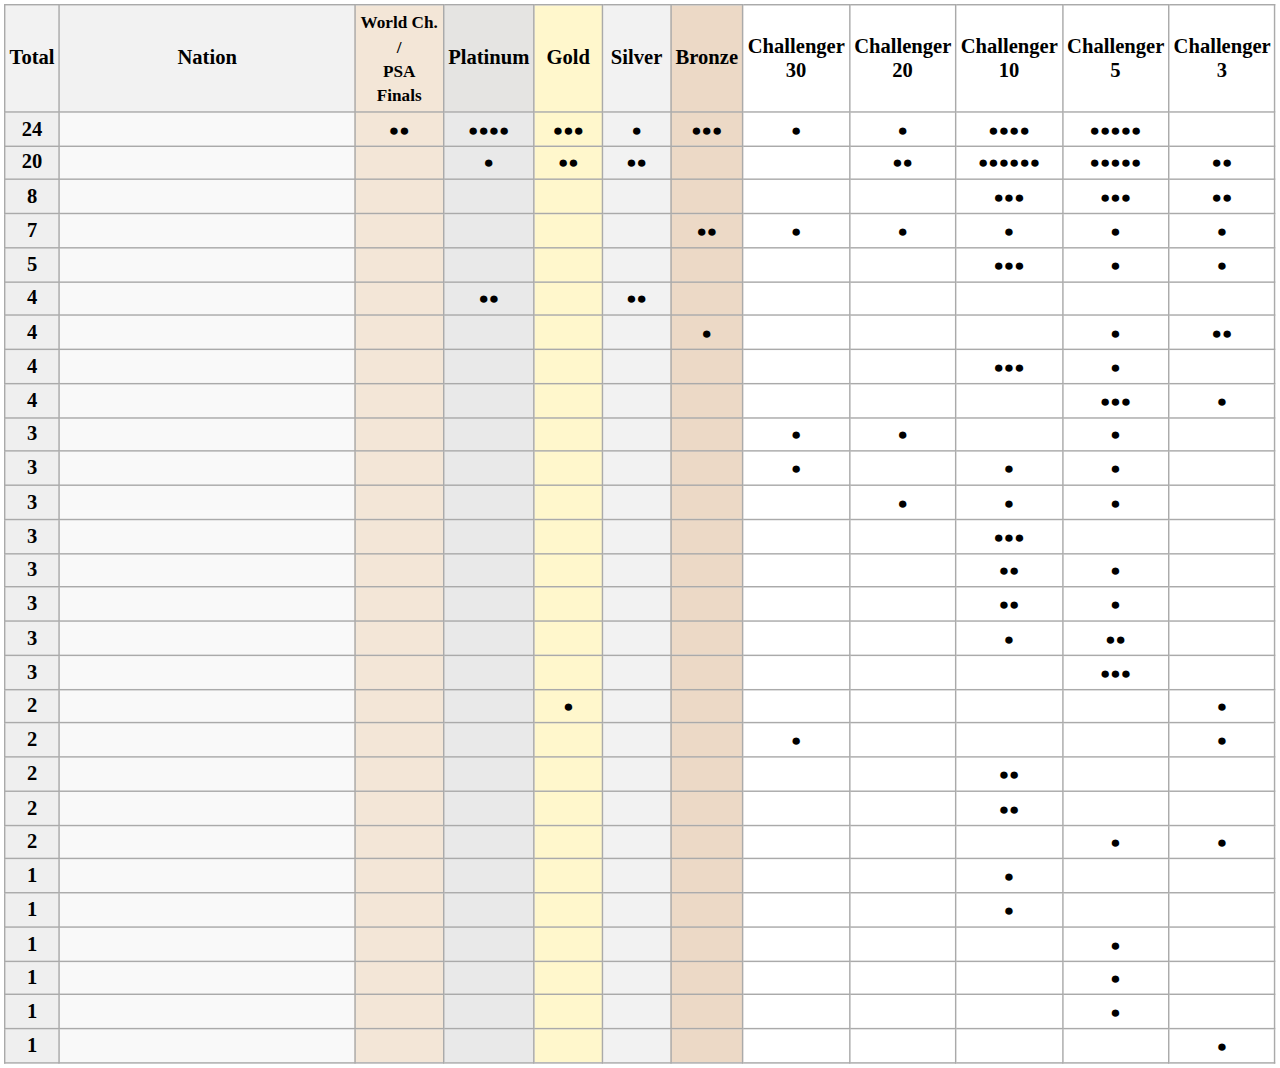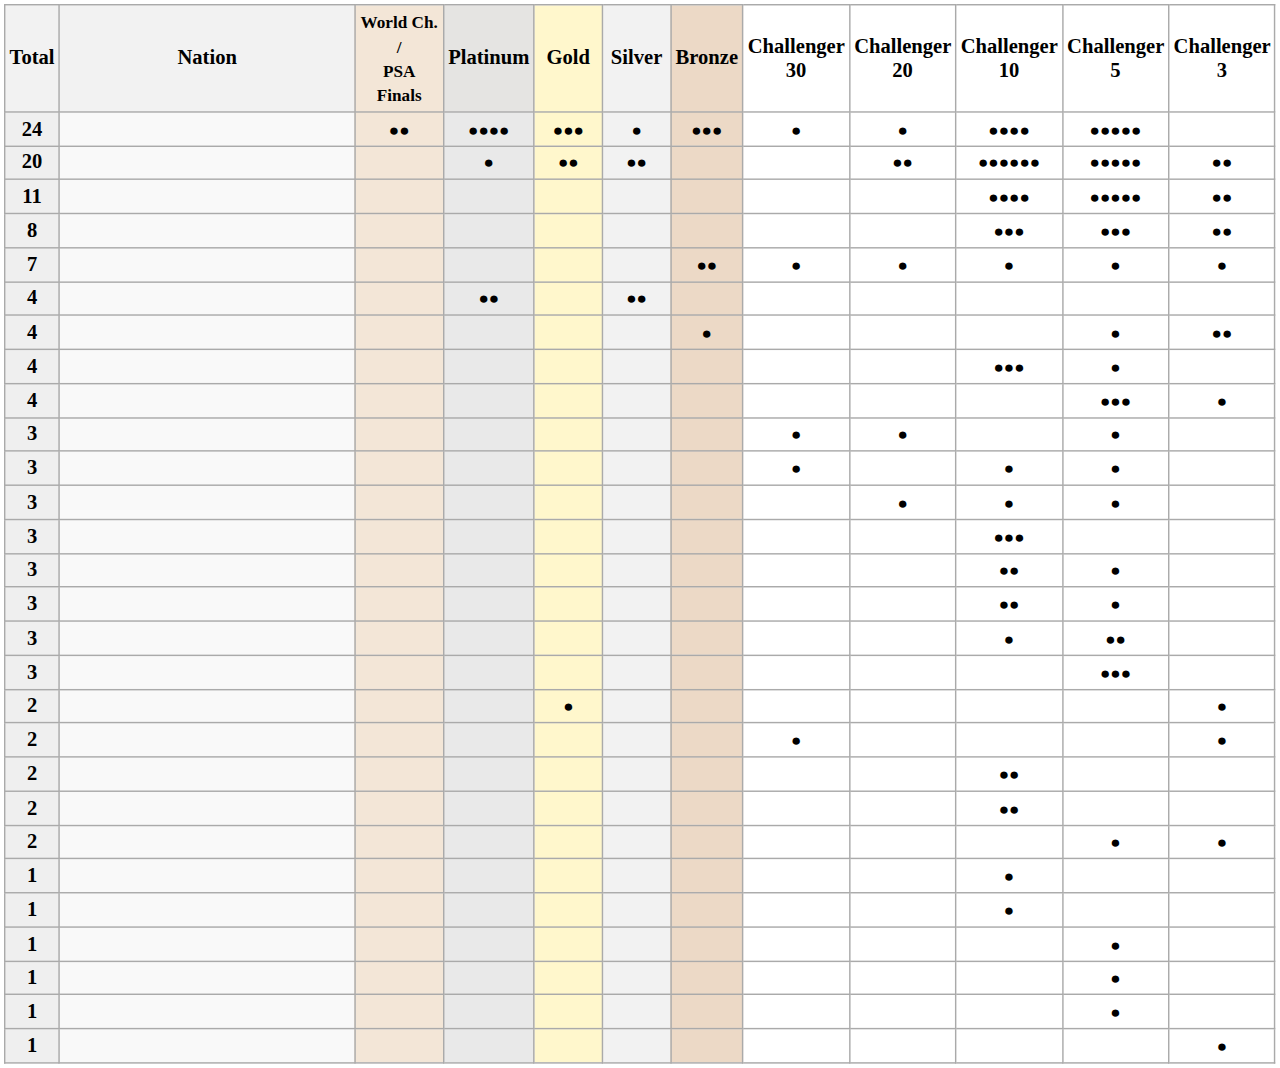+ row: 11 | ●●●● | ●●●●● | ●●
- row: 5 | ●●● | ● | ●
